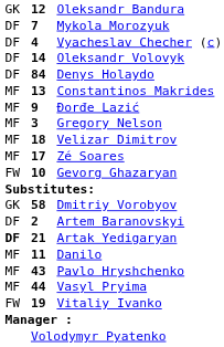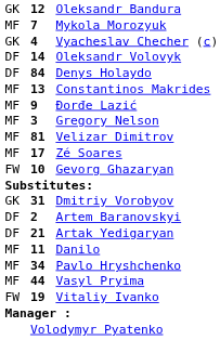Mykola Morozyuk | column 1: DF -> MF
Vyacheslav Checher (c) | column 1: DF -> GK
Velizar Dimitrov | column 2: 18 -> 81
Dmitriy Vorobyov | column 2: 58 -> 31
Artak Yedigaryan | column 1: bold -> normal
Pavlo Hryshchenko | column 2: 43 -> 34
